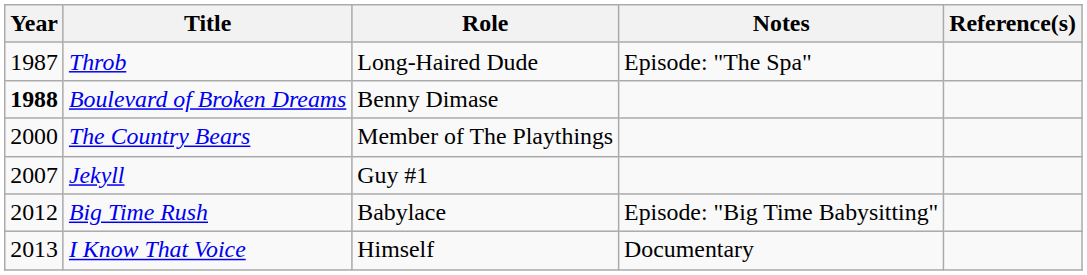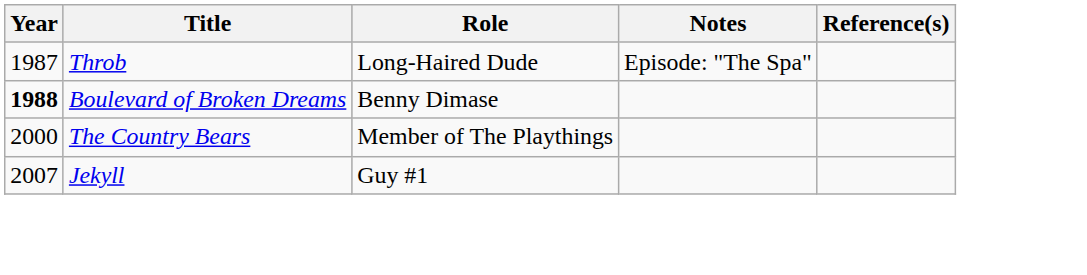- row: 2012 | Big Time Rush | Babylace | Episode: "Big Time Babysitting"
- row: 2013 | I Know That Voice | Himself | Documentary
